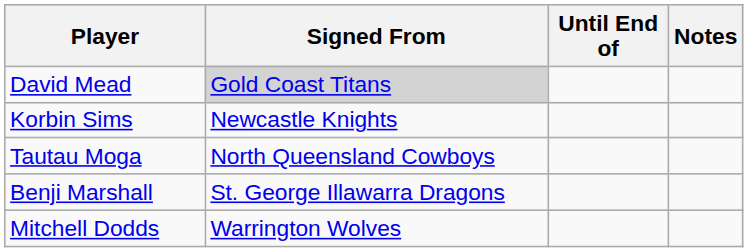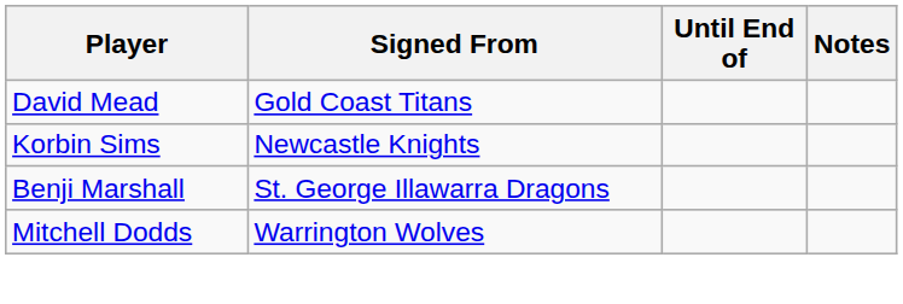David Mead | Signed From: lightgrey background -> no background
- row: Tautau Moga | North Queensland Cowboys
